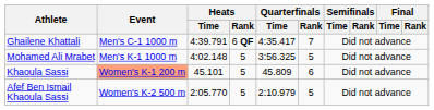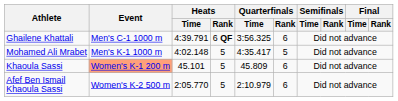Ghailene Khattali | Quarterfinals / Time: 4:35.417 -> 3:56.325
Ghailene Khattali | Quarterfinals / Rank: 7 -> 6
Mohamed Ali Mrabet | Quarterfinals / Time: 3:56.325 -> 4:35.417
Afef Ben Ismail Khaoula Sassi | Quarterfinals / Rank: 5 -> 6
